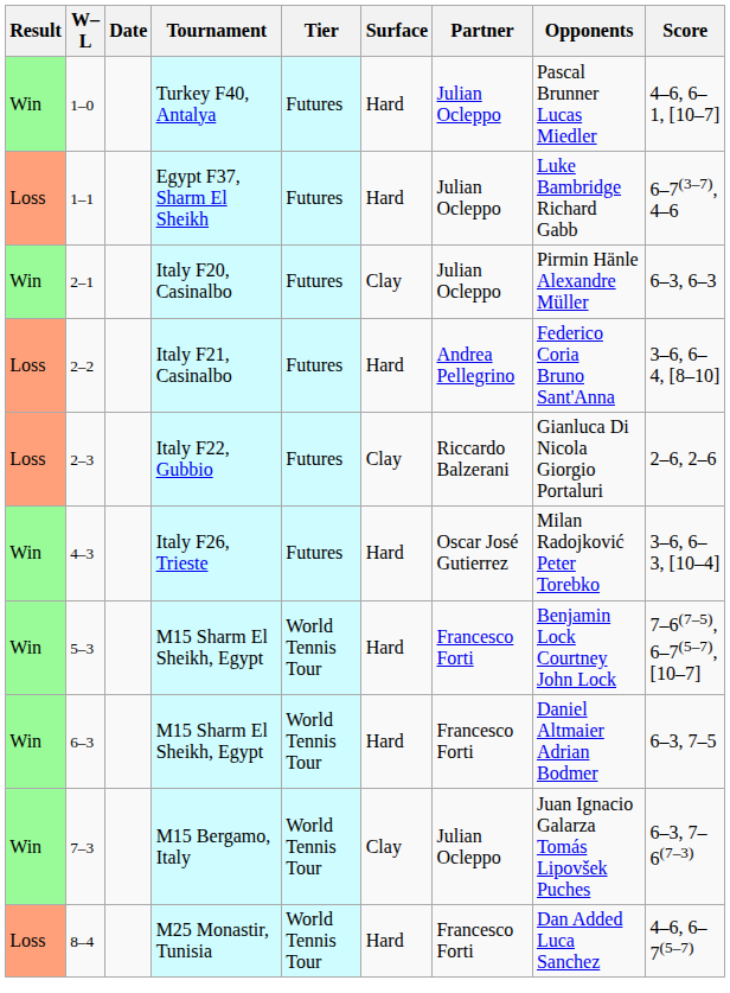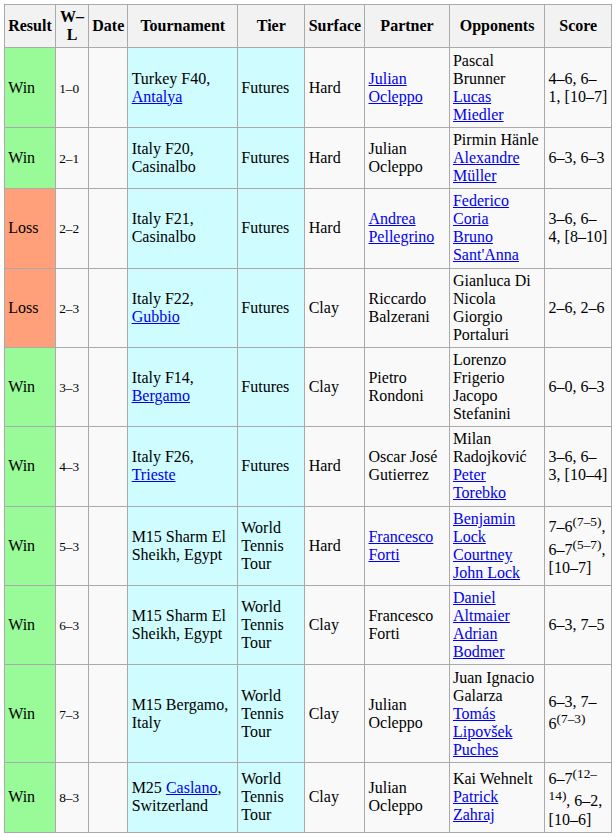- row: Loss | 1–1 | Egypt F37, Sharm El Sheikh | Futures | Hard | Julian Ocleppo | Luke Bambridge Richard Gabb | 6–7(3–7), 4–6
Italy F20, Casinalbo | Surface: Clay -> Hard
+ row: Win | 3–3 | Italy F14, Bergamo | Futures | Clay | Pietro Rondoni | Lorenzo Frigerio Jacopo Stefanini | 6–0, 6–3
6–3 / M15 Sharm El Sheikh, Egypt | Surface: Hard -> Clay
+ row: Win | 8–3 | M25 Caslano, Switzerland | World Tennis Tour | Clay | Julian Ocleppo | Kai Wehnelt Patrick Zahraj | 6–7(12–14), 6–2, [10–6]
- row: Loss | 8–4 | M25 Monastir, Tunisia | World Tennis Tour | Hard | Francesco Forti | Dan Added Luca Sanchez | 4–6, 6–7(5–7)
